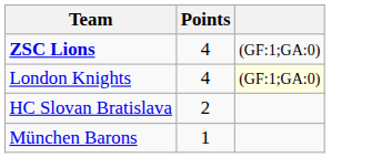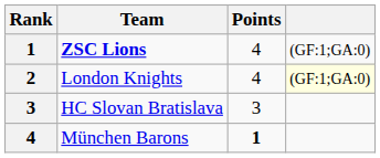+ column: Rank | 1 | 2 | 3 | 4
HC Slovan Bratislava | Points: 2 -> 3
München Barons | Points: normal -> bold
